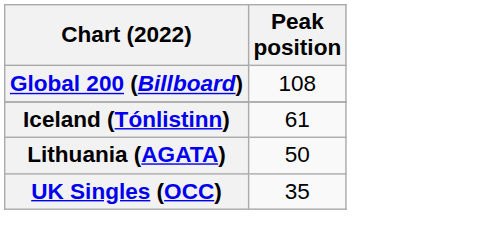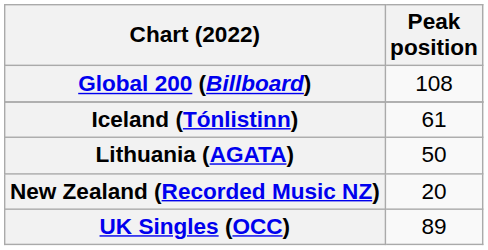+ row: New Zealand (Recorded Music NZ) | 20
UK Singles (OCC) | Peak position: 35 -> 89
